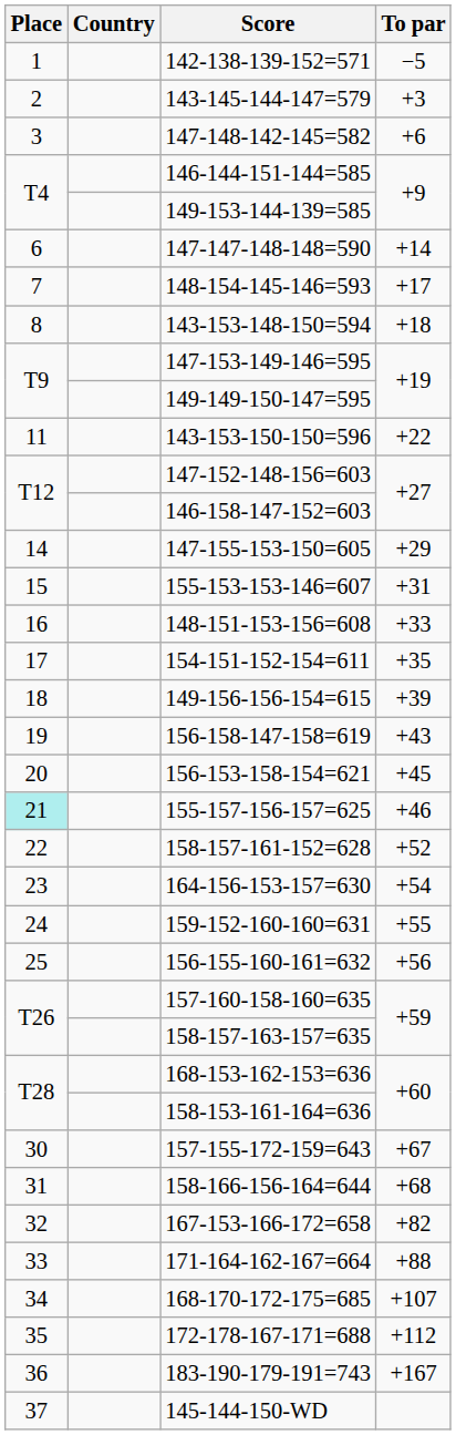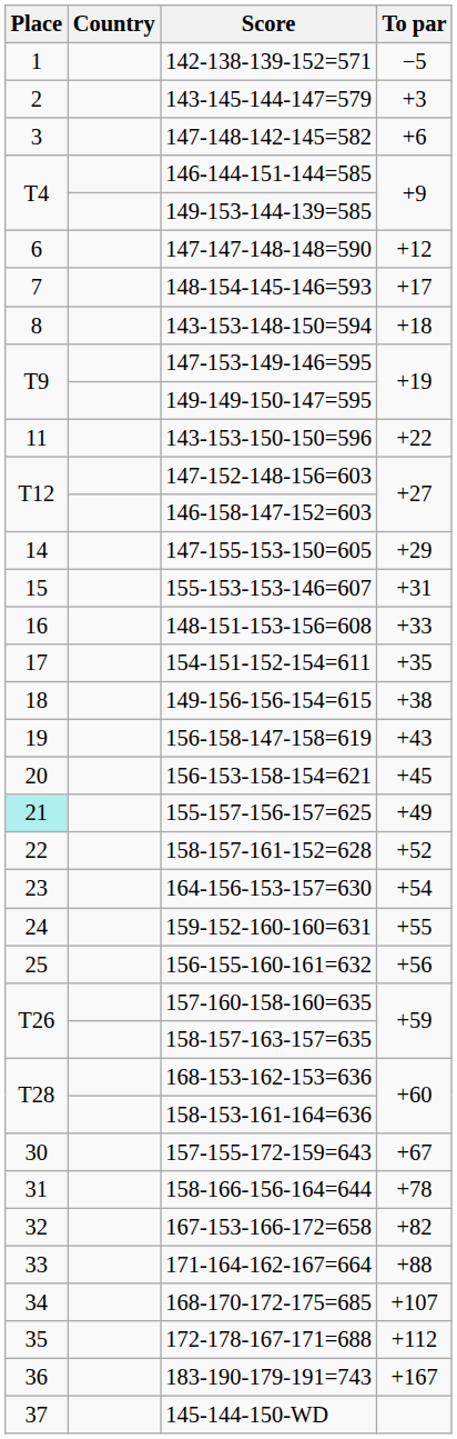147-147-148-148=590 | To par: +14 -> +12
149-156-156-154=615 | To par: +39 -> +38
155-157-156-157=625 | To par: +46 -> +49
158-166-156-164=644 | To par: +68 -> +78
